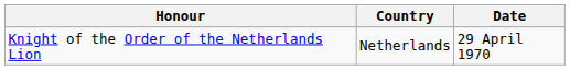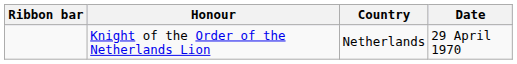+ column: Ribbon bar
